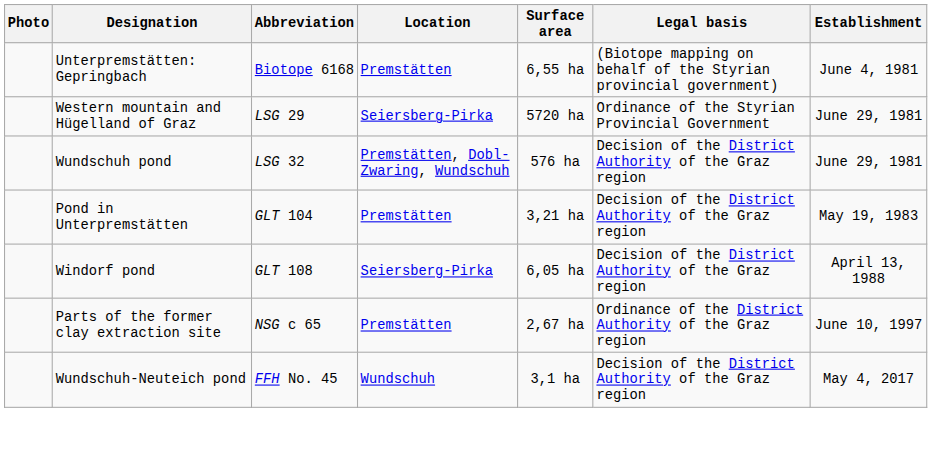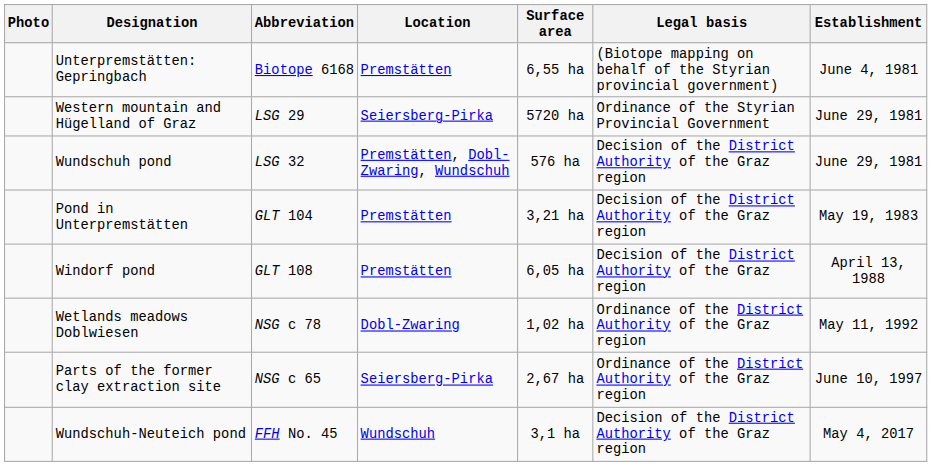Windorf pond | Location: Seiersberg-Pirka -> Premstätten
+ row: Wetlands meadows Doblwiesen | NSG c 78 | Dobl-Zwaring | 1,02 ha | Ordinance of the District Authority of the Graz region | May 11, 1992
Parts of the former clay extraction site | Location: Premstätten -> Seiersberg-Pirka
